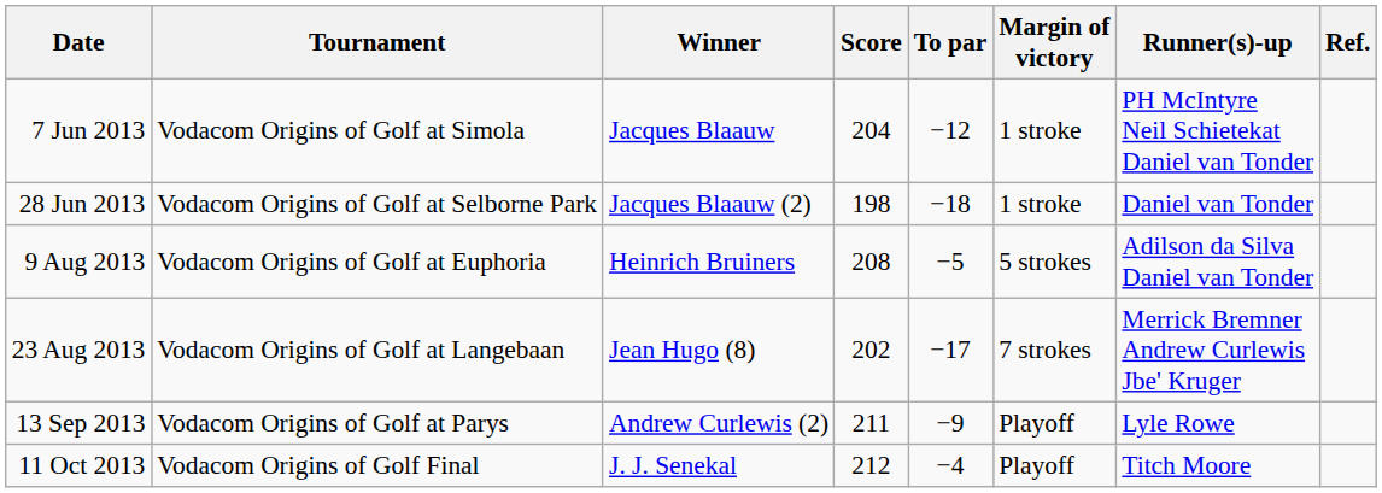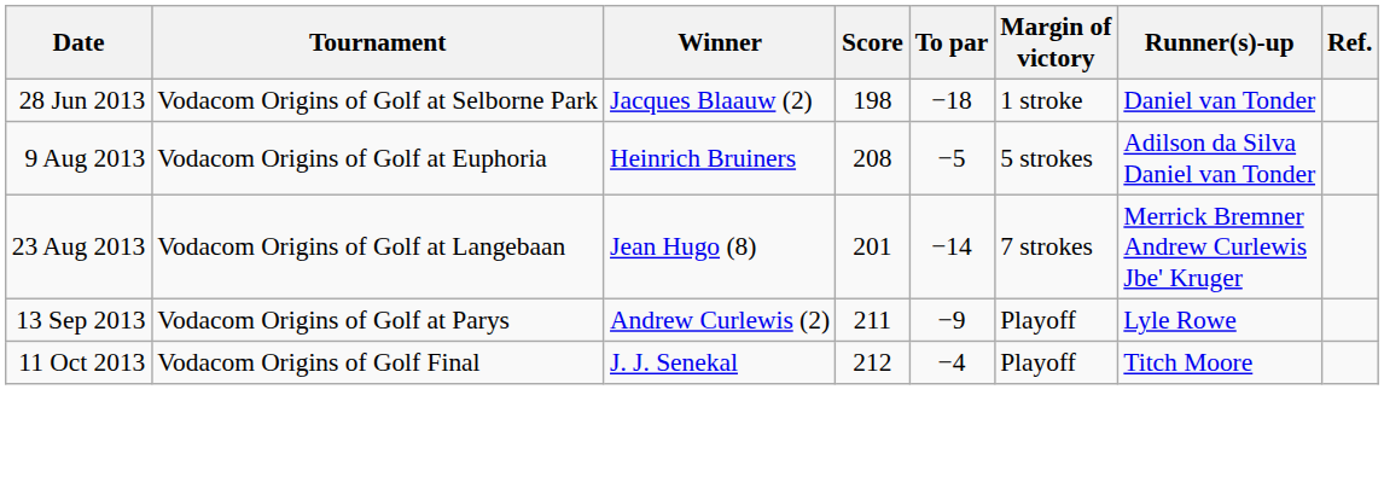- row: 7 Jun 2013 | Vodacom Origins of Golf at Simola | Jacques Blaauw | 204 | −12 | 1 stroke | PH McIntyre Neil Schietekat Daniel van Tonder
23 Aug 2013 | Score: 202 -> 201
23 Aug 2013 | To par: −17 -> −14
